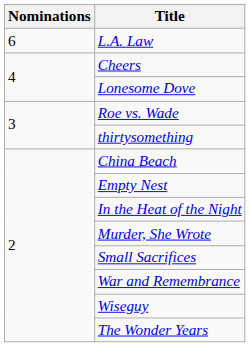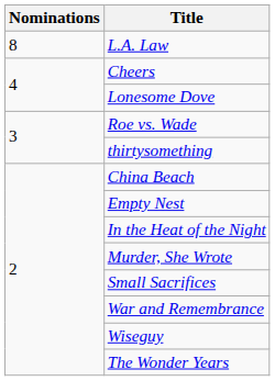L.A. Law | Nominations: 6 -> 8
